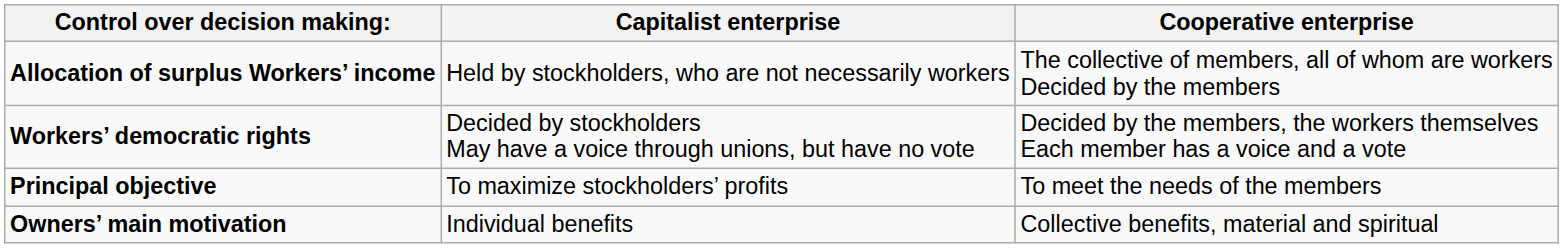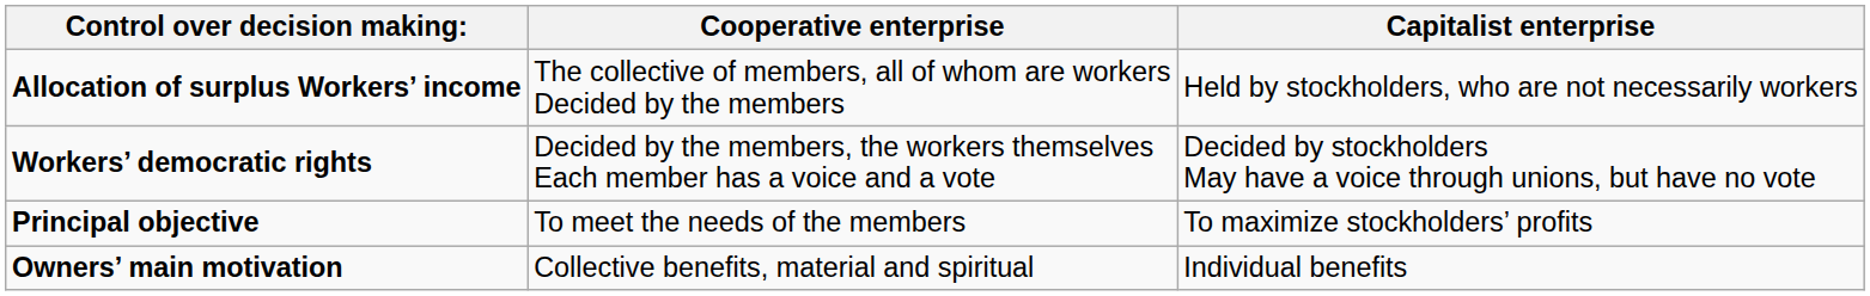columns swapped: Capitalist enterprise <-> Cooperative enterprise
